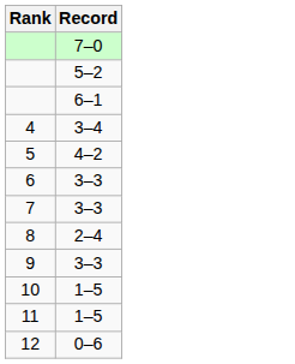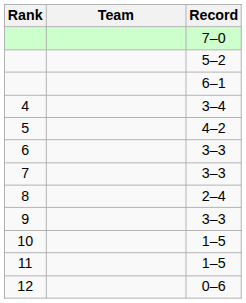+ column: Team
